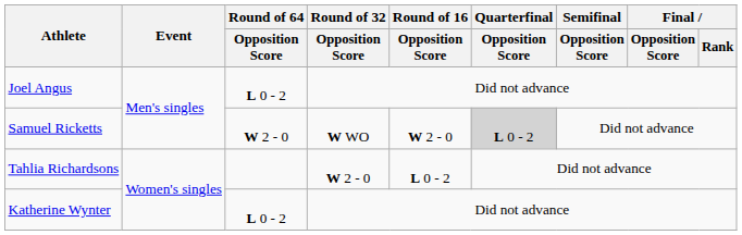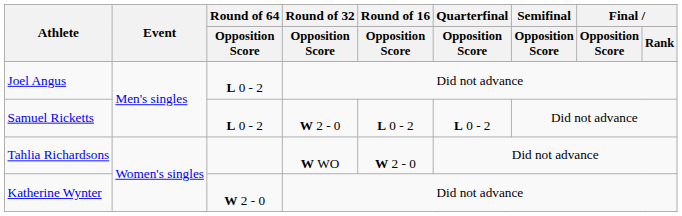Samuel Ricketts | Round of 64 / Opposition Score: W 2 - 0 -> L 0 - 2
Samuel Ricketts | Round of 32 / Opposition Score: W WO -> W 2 - 0
Samuel Ricketts | Round of 16 / Opposition Score: W 2 - 0 -> L 0 - 2
Samuel Ricketts | Quarterfinal / Opposition Score: lightgrey background -> no background
Tahlia Richardsons | Round of 32 / Opposition Score: W 2 - 0 -> W WO
Tahlia Richardsons | Round of 16 / Opposition Score: L 0 - 2 -> W 2 - 0
Katherine Wynter | Round of 64 / Opposition Score: L 0 - 2 -> W 2 - 0
